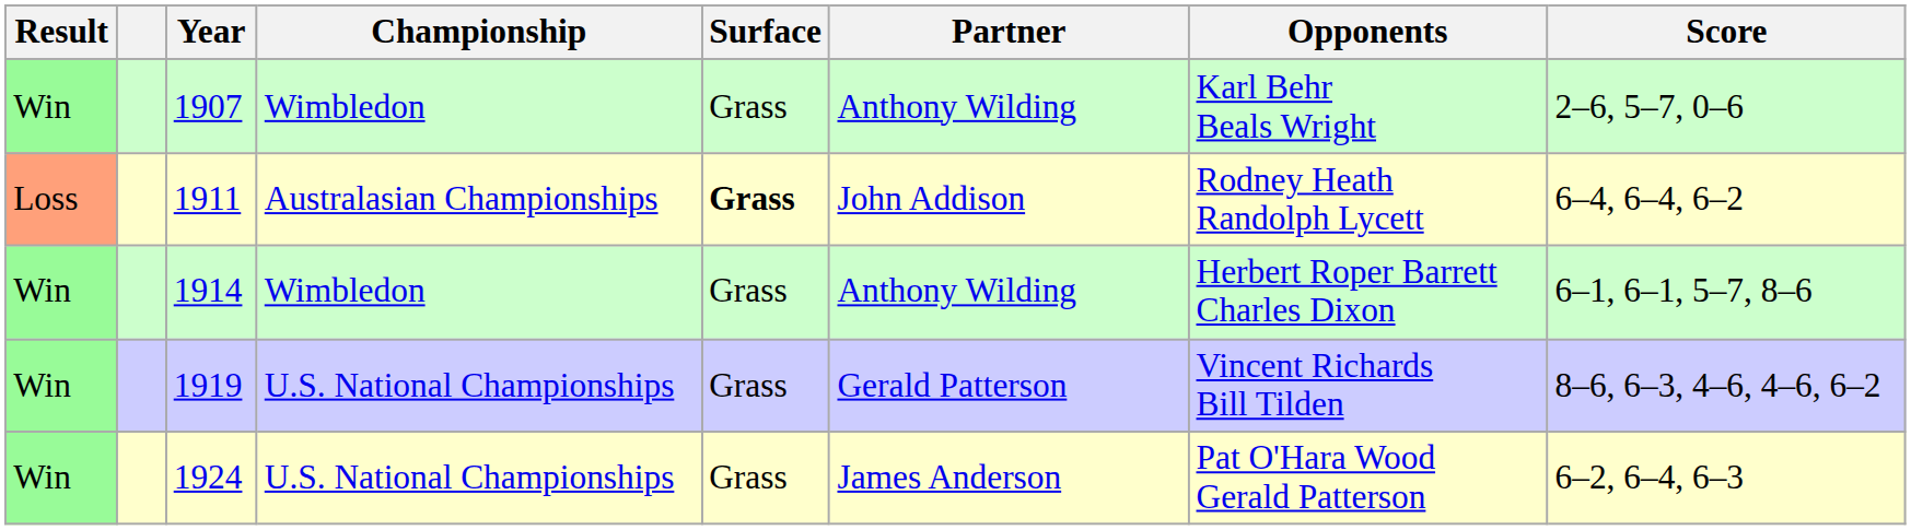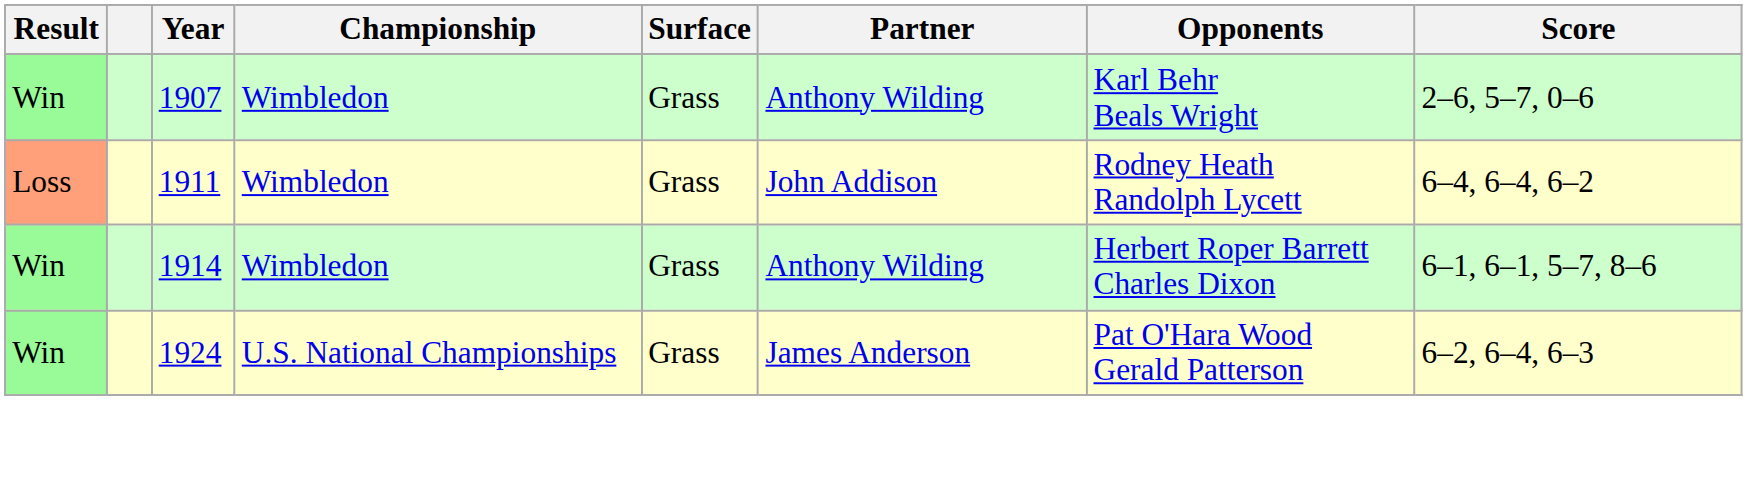1911 | Championship: Australasian Championships -> Wimbledon
1911 | Surface: bold -> normal
- row: Win | 1919 | U.S. National Championships | Grass | Gerald Patterson | Vincent Richards Bill Tilden | 8–6, 6–3, 4–6, 4–6, 6–2
